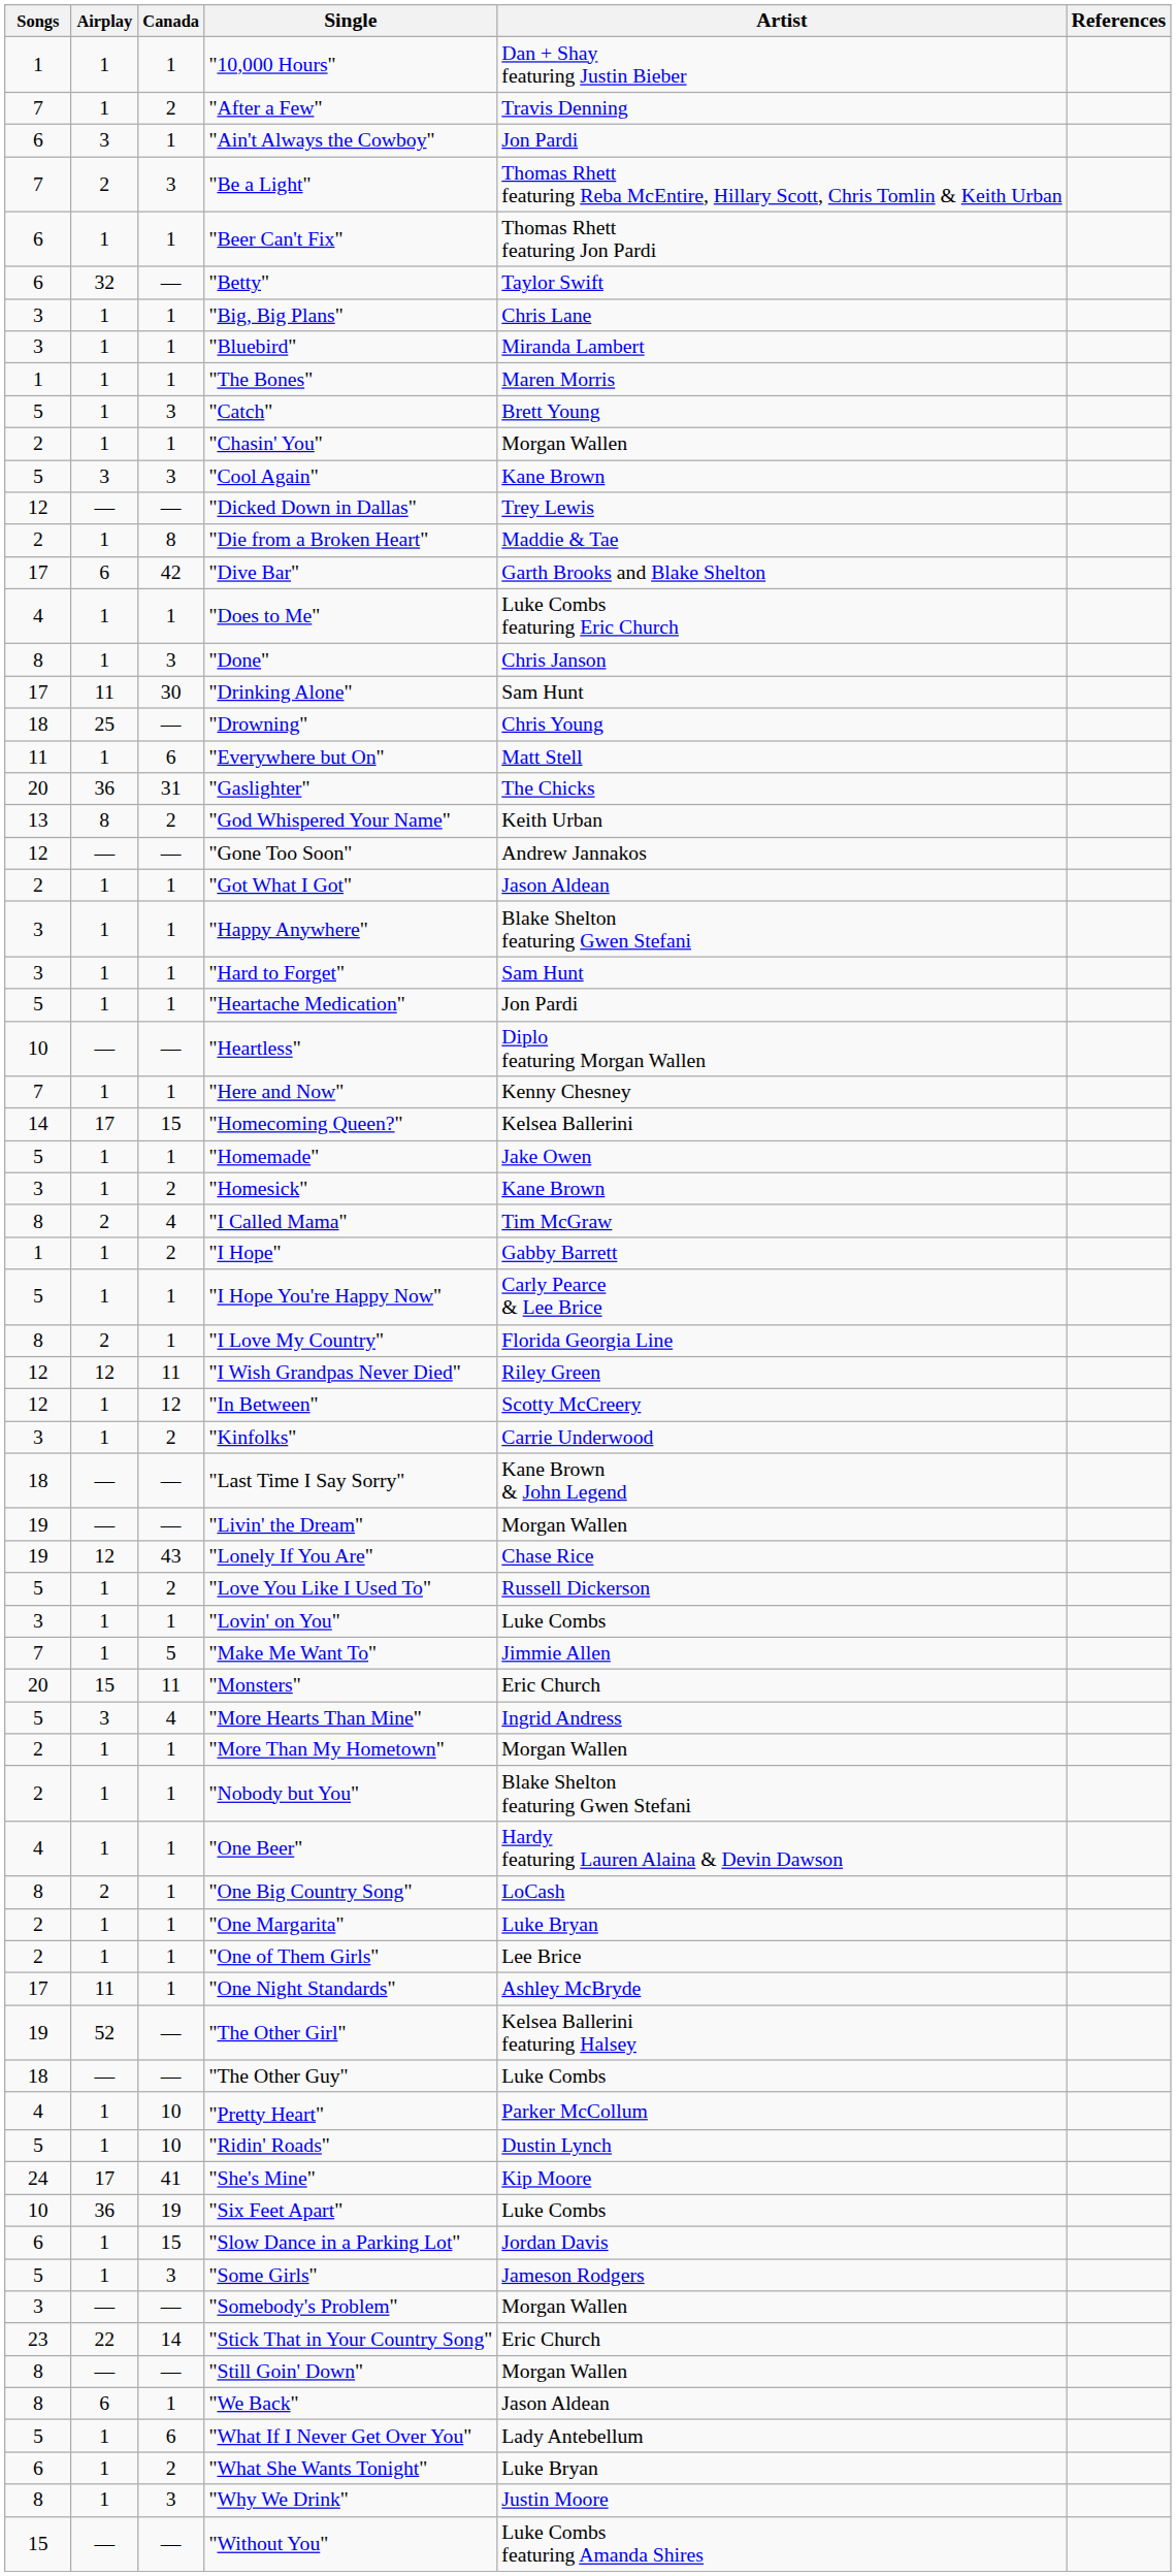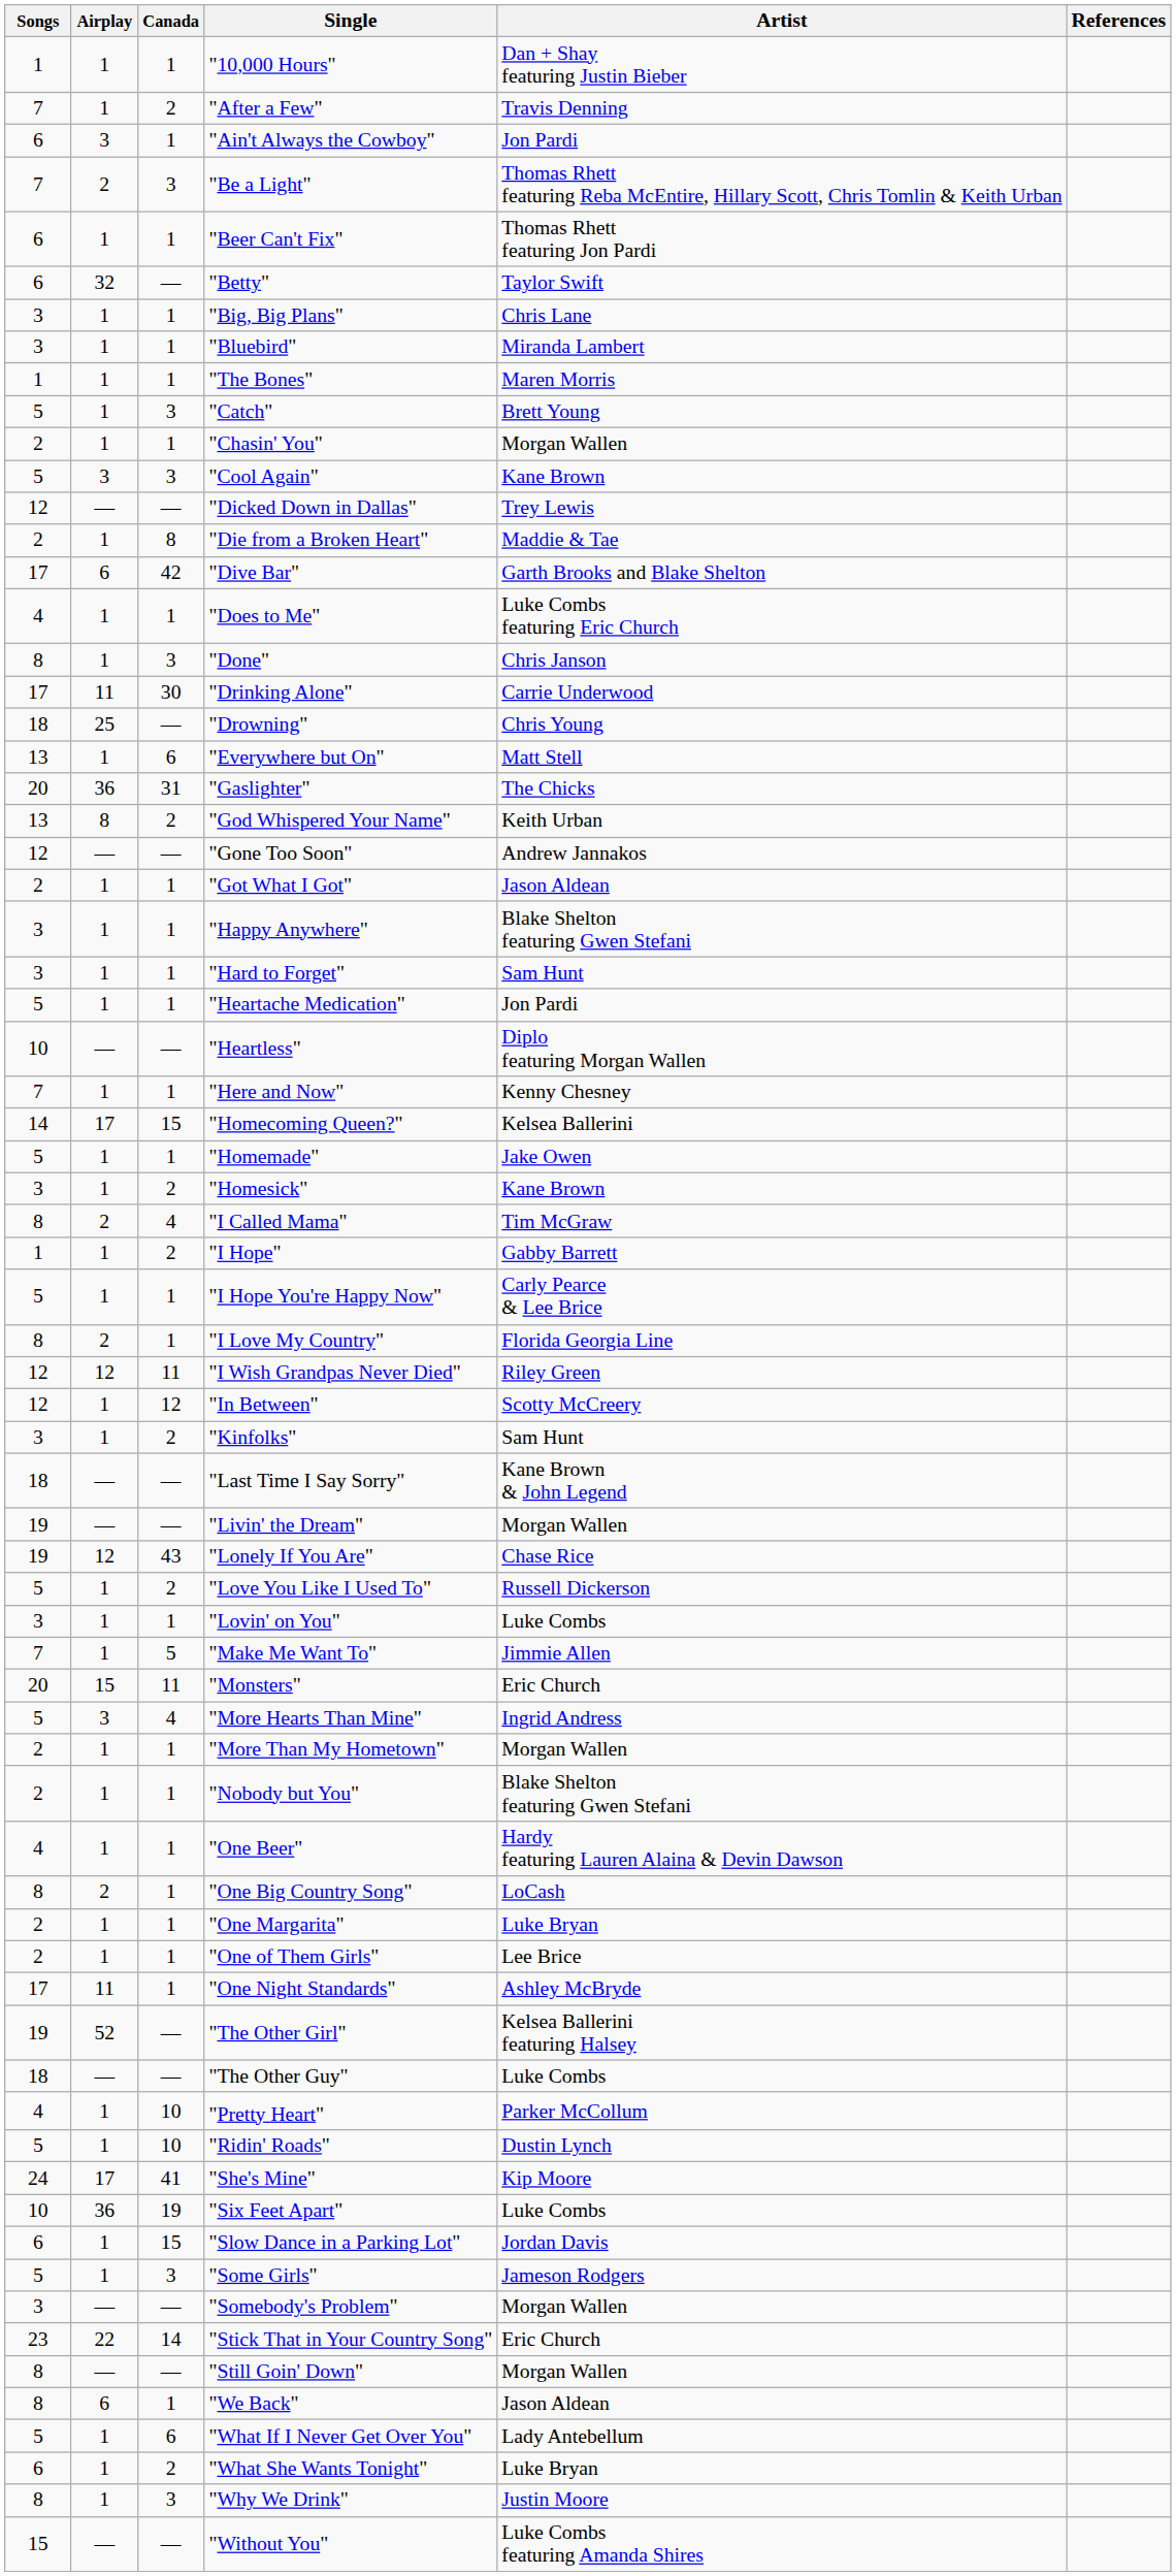"Drinking Alone" | Artist: Sam Hunt -> Carrie Underwood
"Everywhere but On" | Songs: 11 -> 13
"Kinfolks" | Artist: Carrie Underwood -> Sam Hunt
